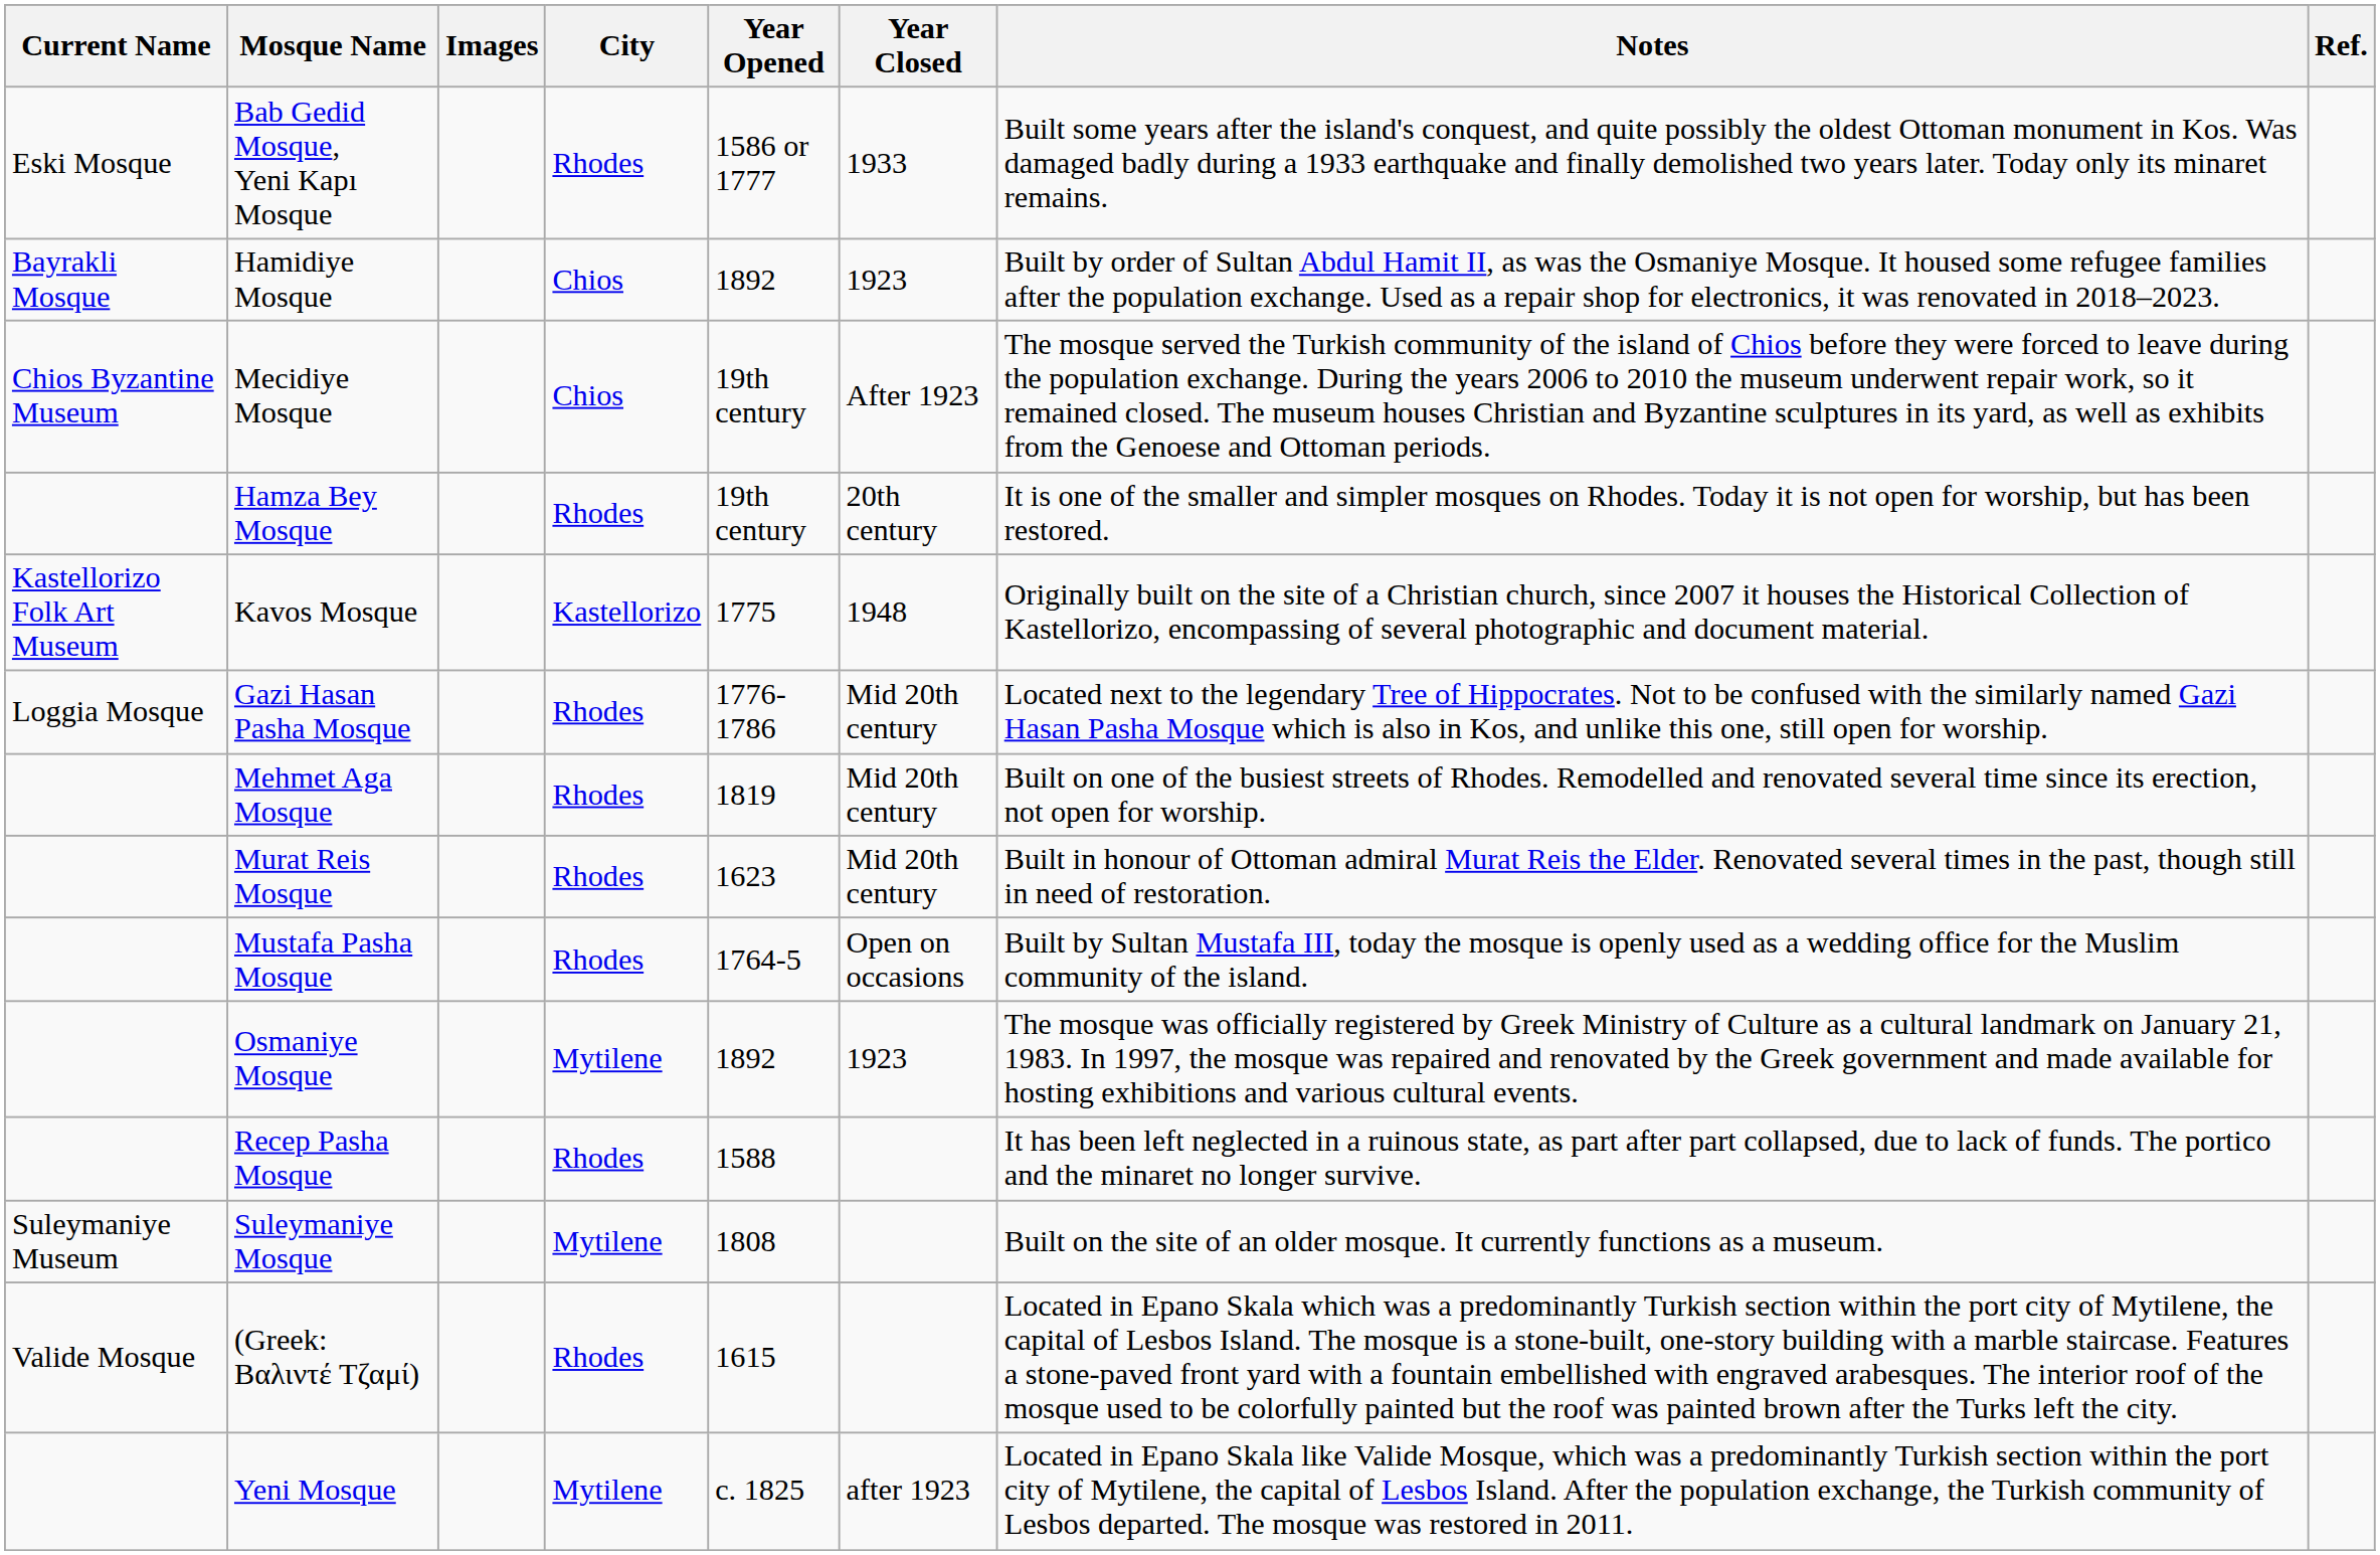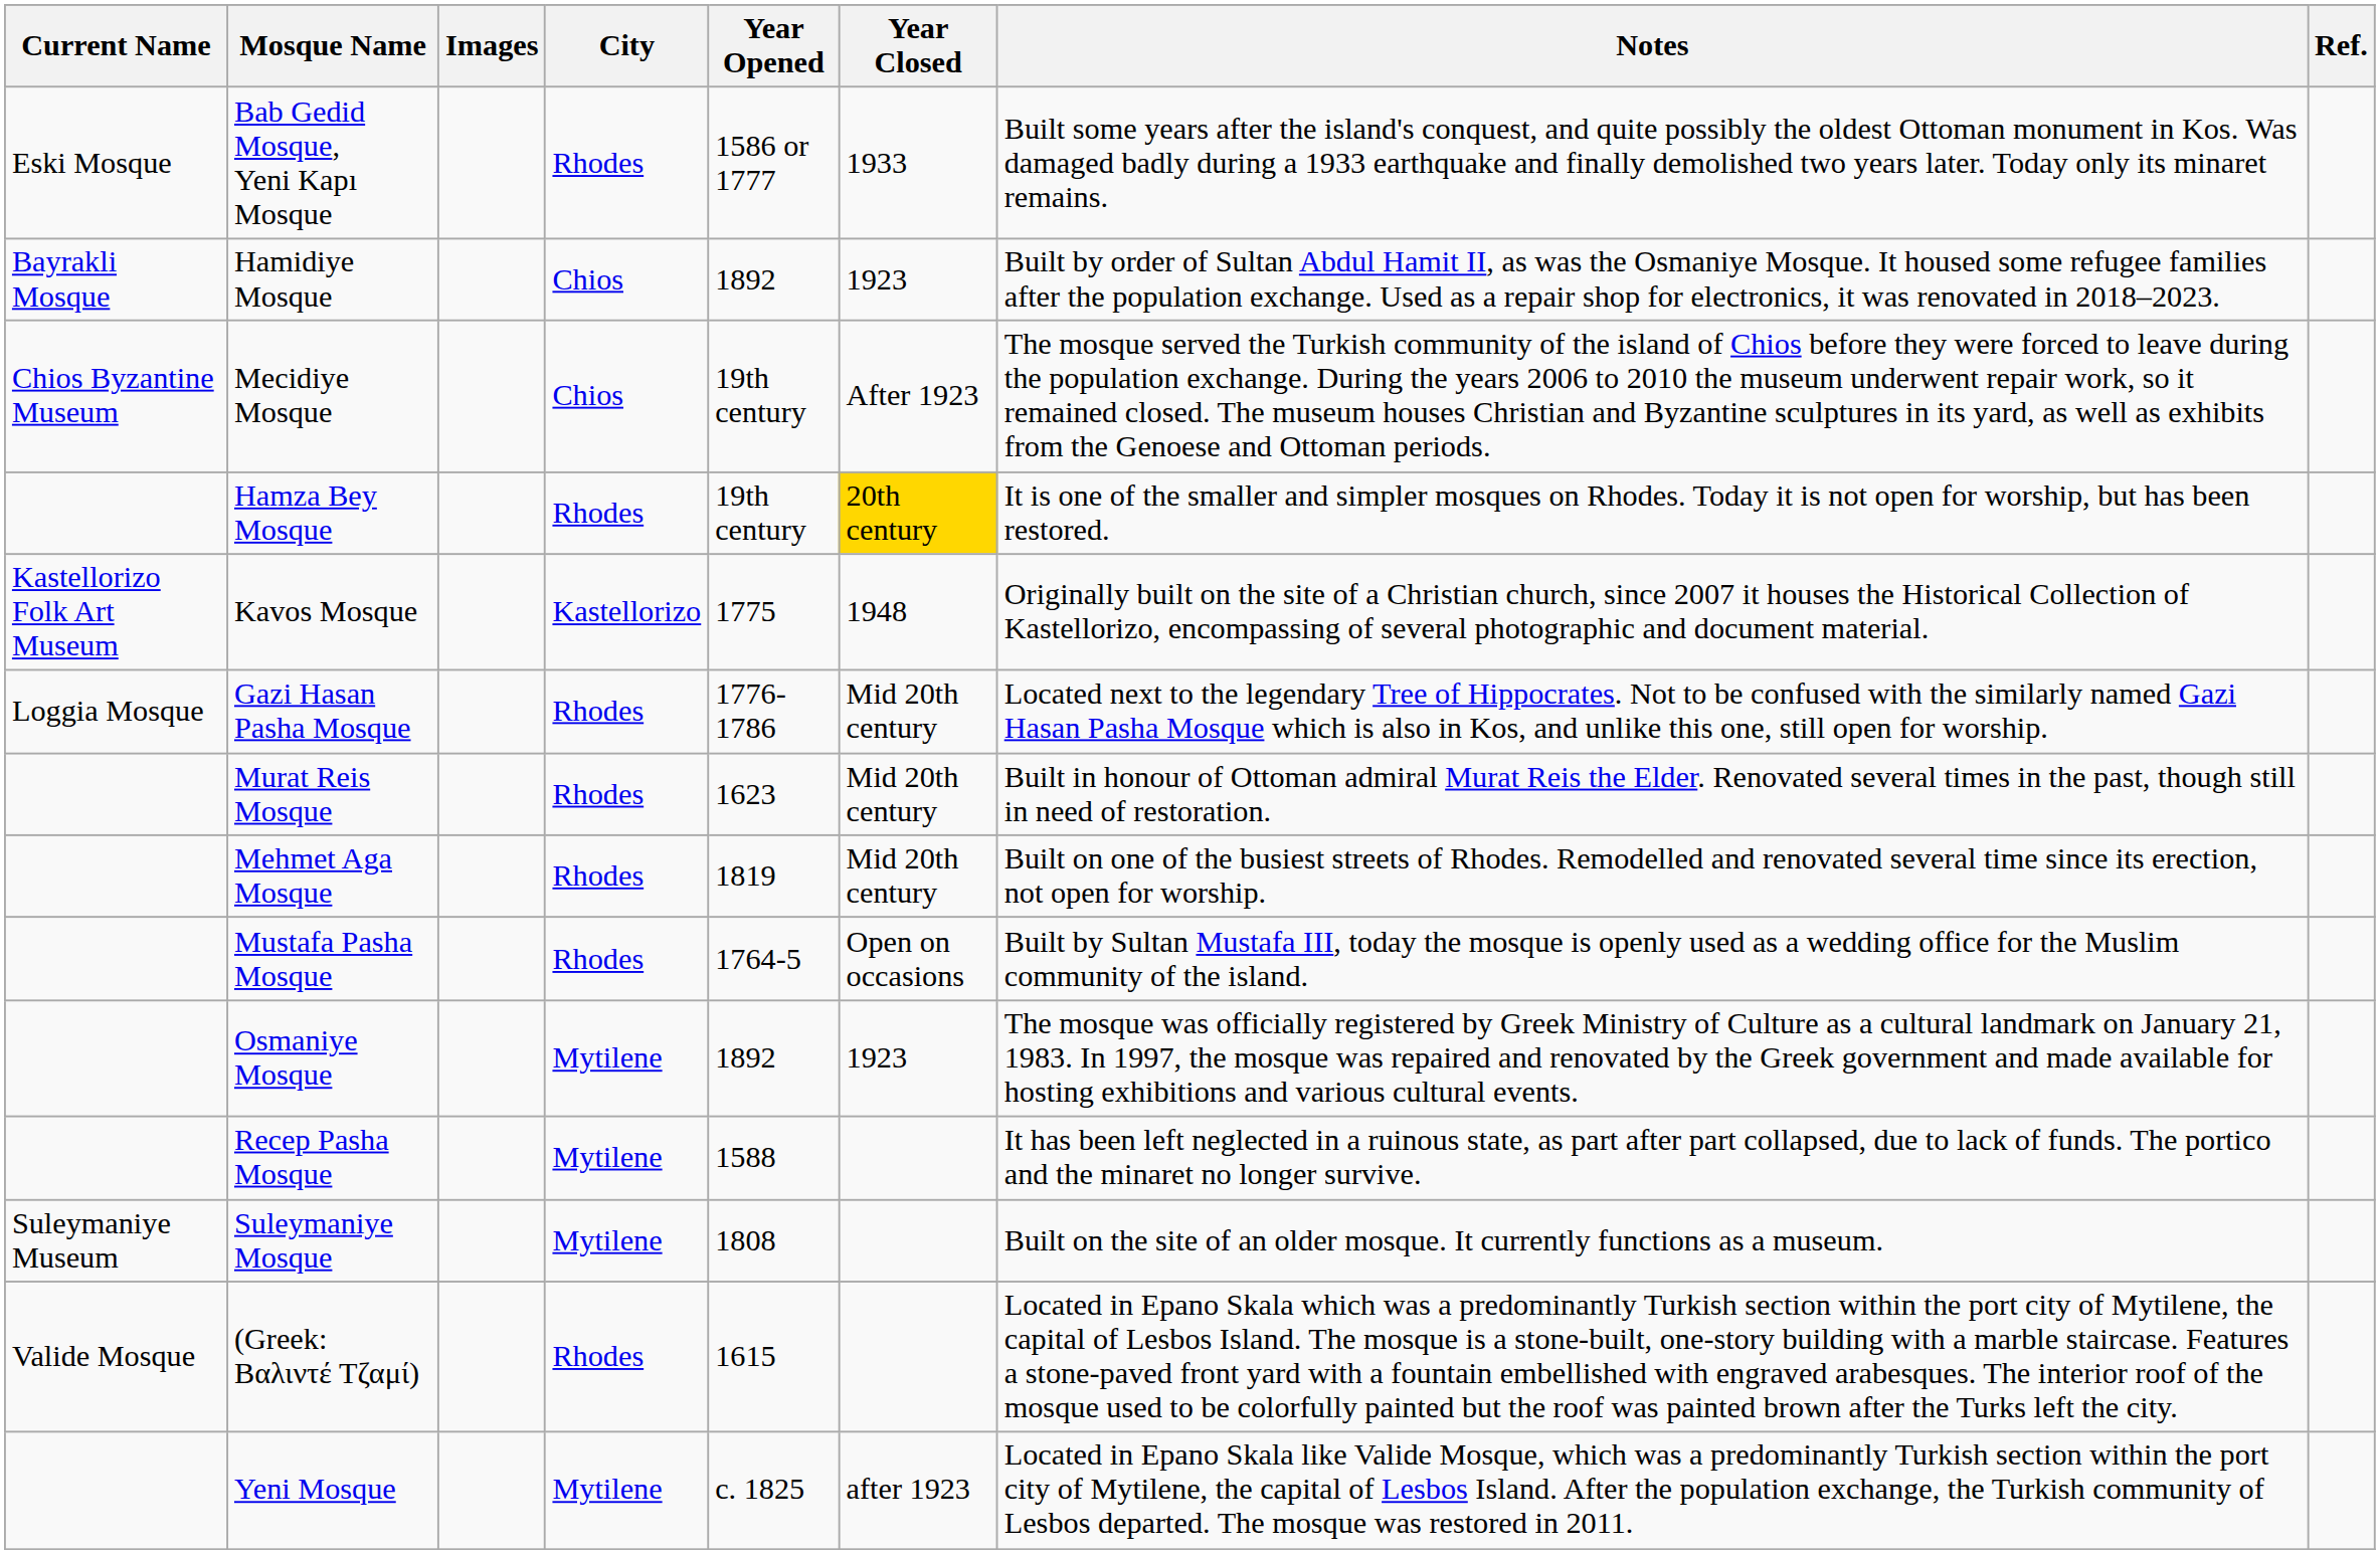Hamza Bey Mosque | Year Closed: no background -> gold background
rows swapped: Mehmet Aga Mosque <-> Murat Reis Mosque
Recep Pasha Mosque | City: Rhodes -> Mytilene
